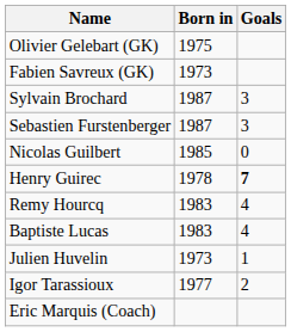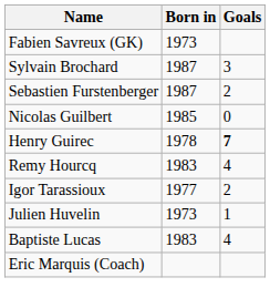- row: Olivier Gelebart (GK) | 1975
Sebastien Furstenberger | Goals: 3 -> 2
rows swapped: Igor Tarassioux <-> Baptiste Lucas
